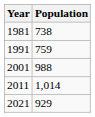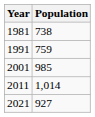2001 | Population: 988 -> 985
2021 | Population: 929 -> 927
